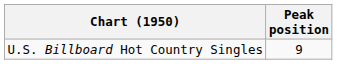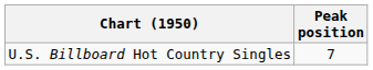U.S. Billboard Hot Country Singles | Peak position: 9 -> 7
